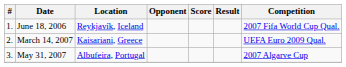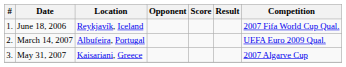March 14, 2007 | Location: Kaisariani, Greece -> Albufeira, Portugal
May 31, 2007 | Location: Albufeira, Portugal -> Kaisariani, Greece
